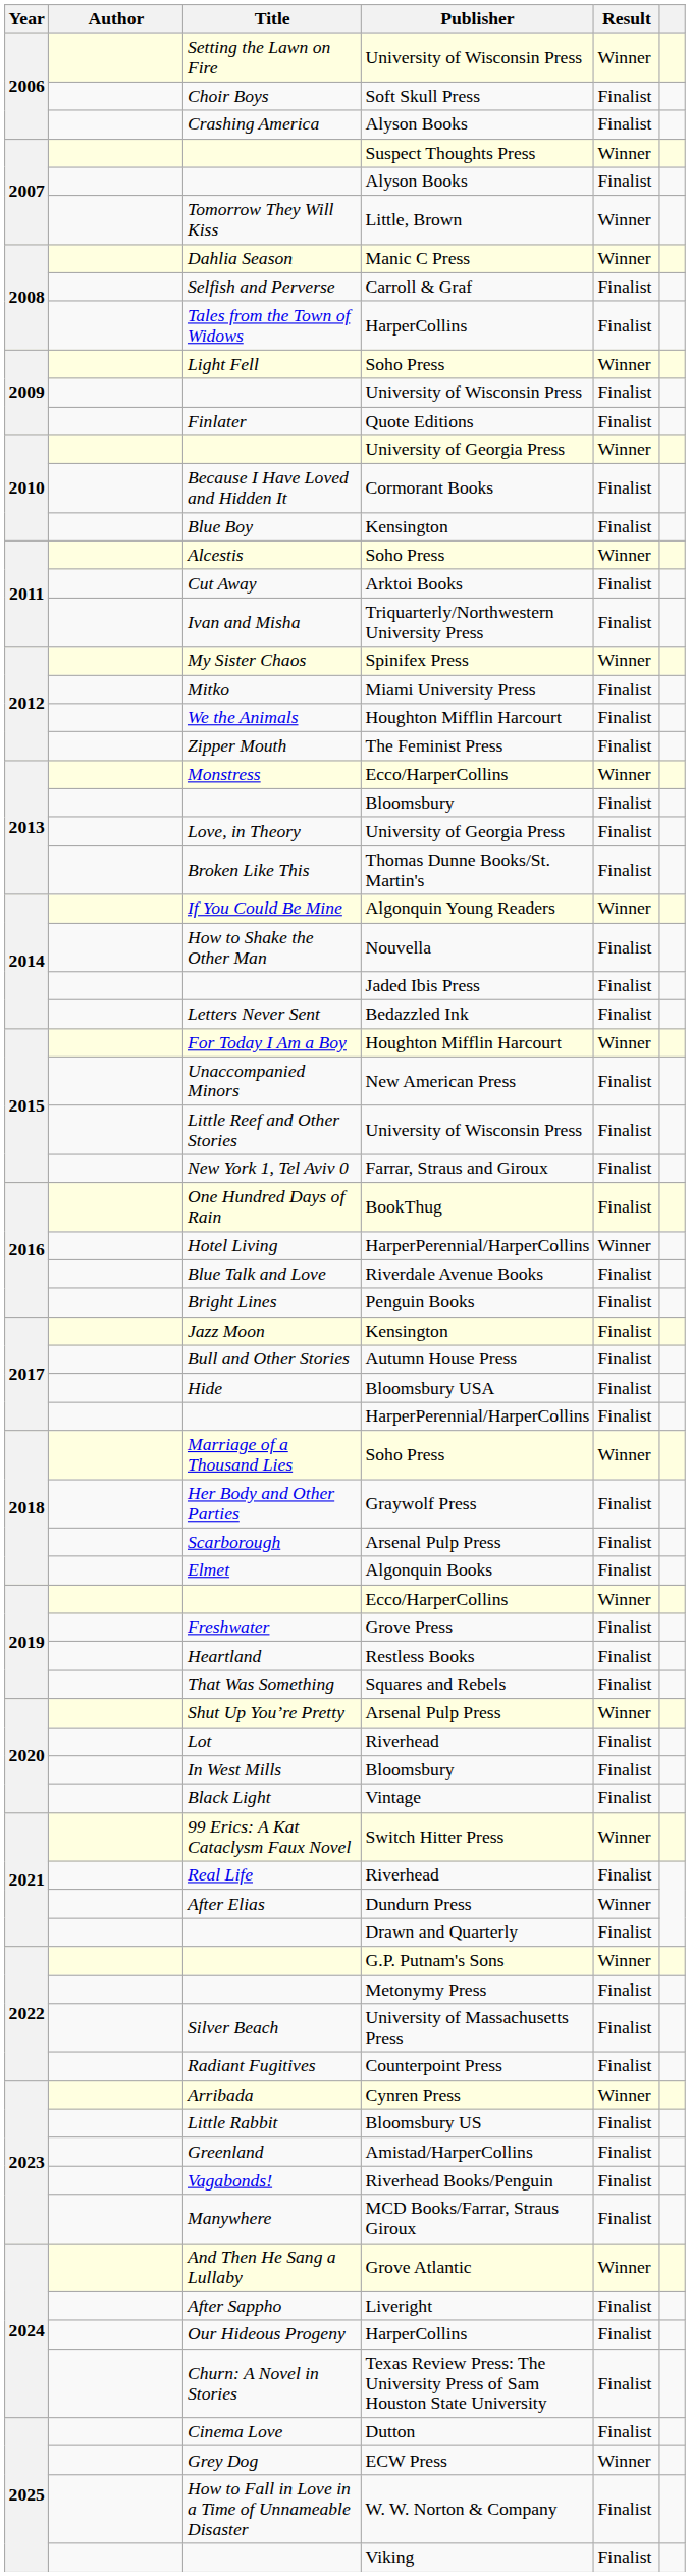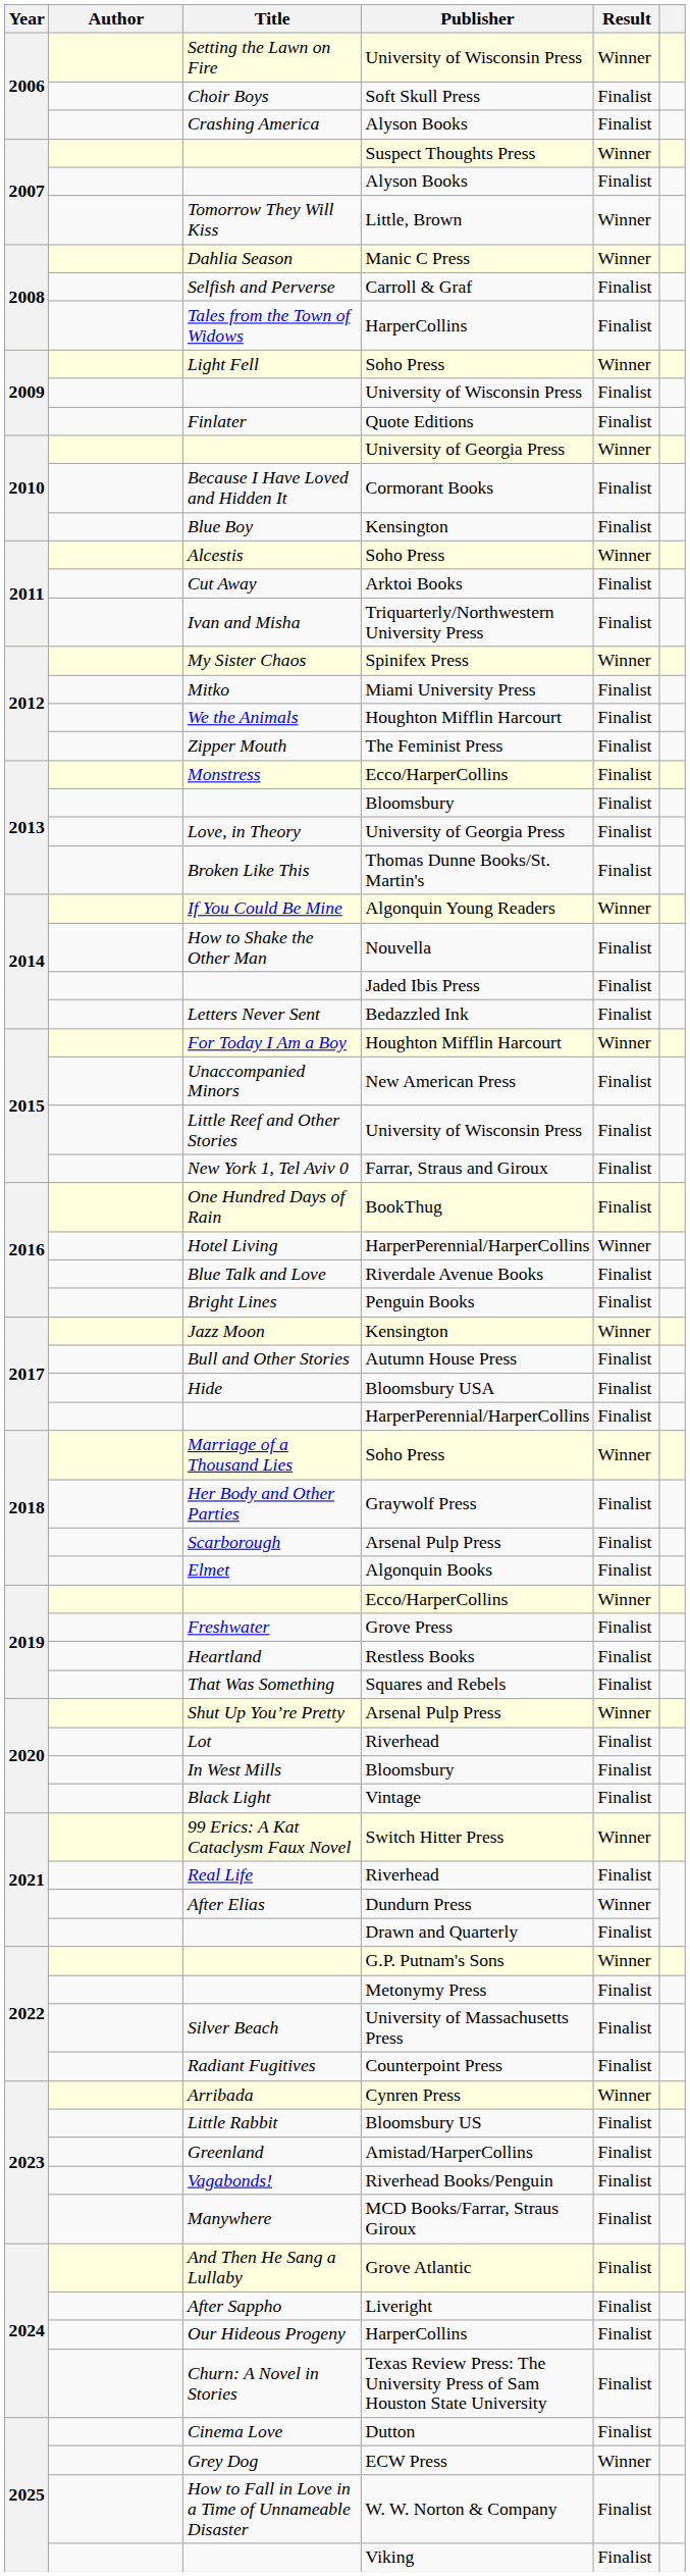Monstress | Result: Winner -> Finalist
Jazz Moon | Result: Finalist -> Winner
And Then He Sang a Lullaby | Result: Winner -> Finalist
